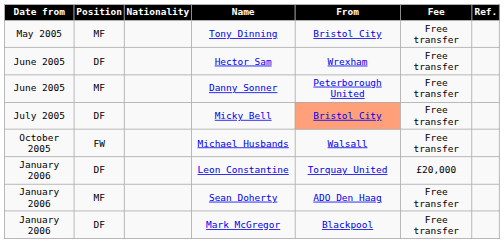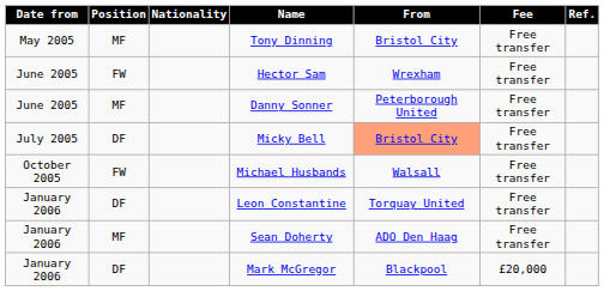Hector Sam | Position: DF -> FW
Leon Constantine | Fee: £20,000 -> Free transfer
Mark McGregor | Fee: Free transfer -> £20,000
